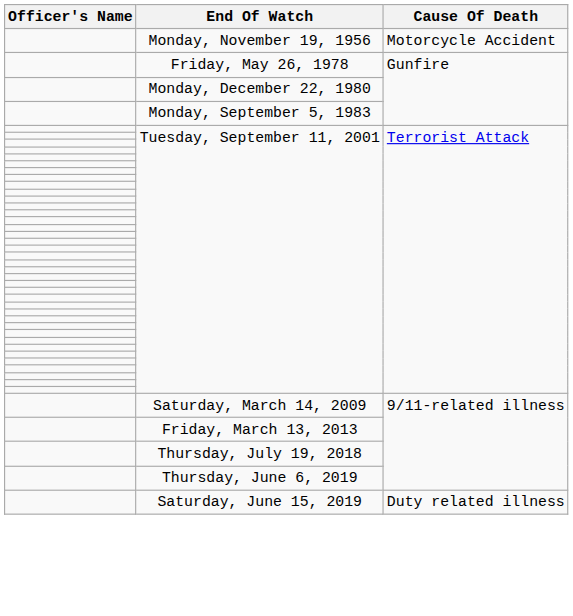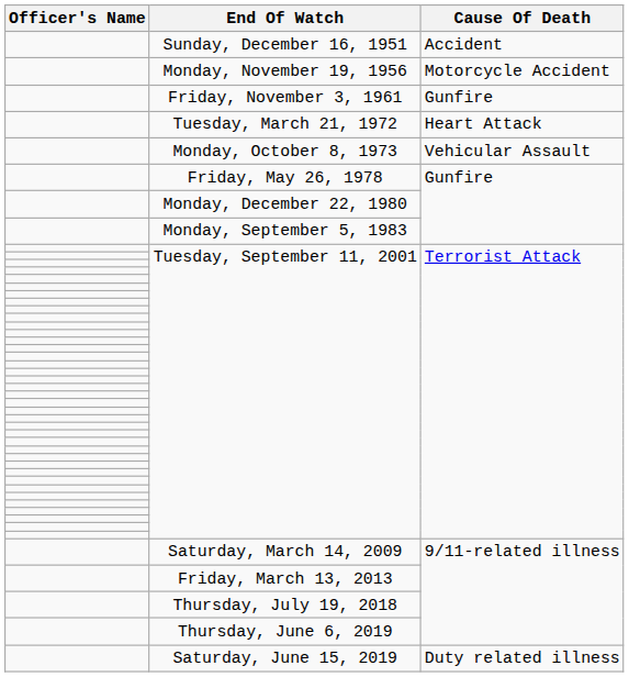+ row: Sunday, December 16, 1951 | Accident
+ row: Friday, November 3, 1961 | Gunfire
+ row: Tuesday, March 21, 1972 | Heart Attack
+ row: Monday, October 8, 1973 | Vehicular Assault
